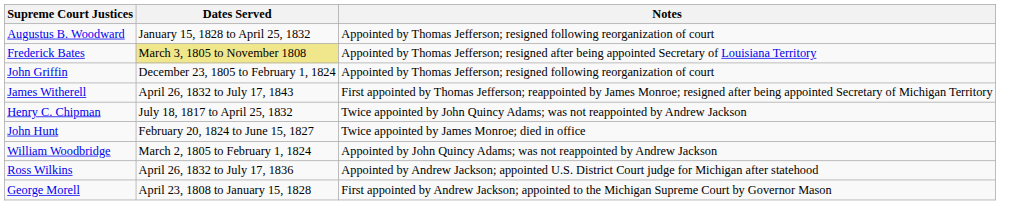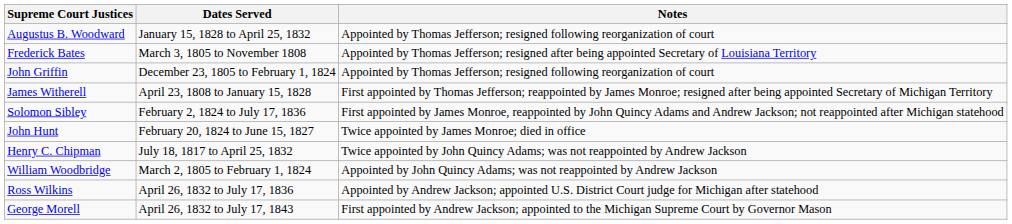Frederick Bates | Dates Served: khaki background -> no background
James Witherell | Dates Served: April 26, 1832 to July 17, 1843 -> April 23, 1808 to January 15, 1828
+ row: Solomon Sibley | February 2, 1824 to July 17, 1836 | First appointed by James Monroe, reappointed by John Quincy Adams and Andrew Jackson; not reappointed after Michigan statehood
rows swapped: John Hunt <-> Henry C. Chipman
George Morell | Dates Served: April 23, 1808 to January 15, 1828 -> April 26, 1832 to July 17, 1843
